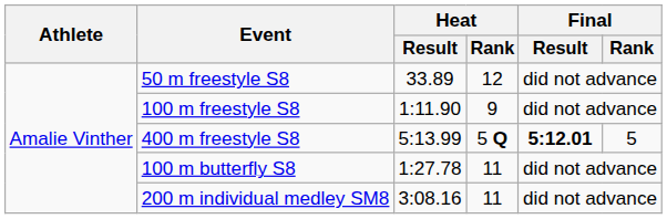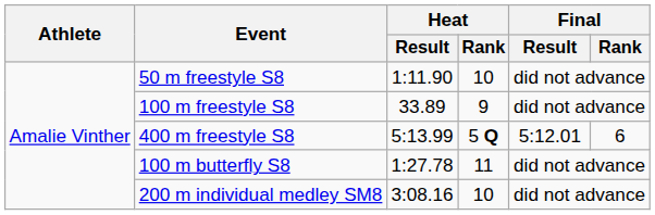50 m freestyle S8 | Heat / Result: 33.89 -> 1:11.90
50 m freestyle S8 | Heat / Rank: 12 -> 10
100 m freestyle S8 | Heat / Result: 1:11.90 -> 33.89
400 m freestyle S8 | Final / Result: bold -> normal
400 m freestyle S8 | Final / Rank: 5 -> 6
200 m individual medley SM8 | Heat / Rank: 11 -> 10
